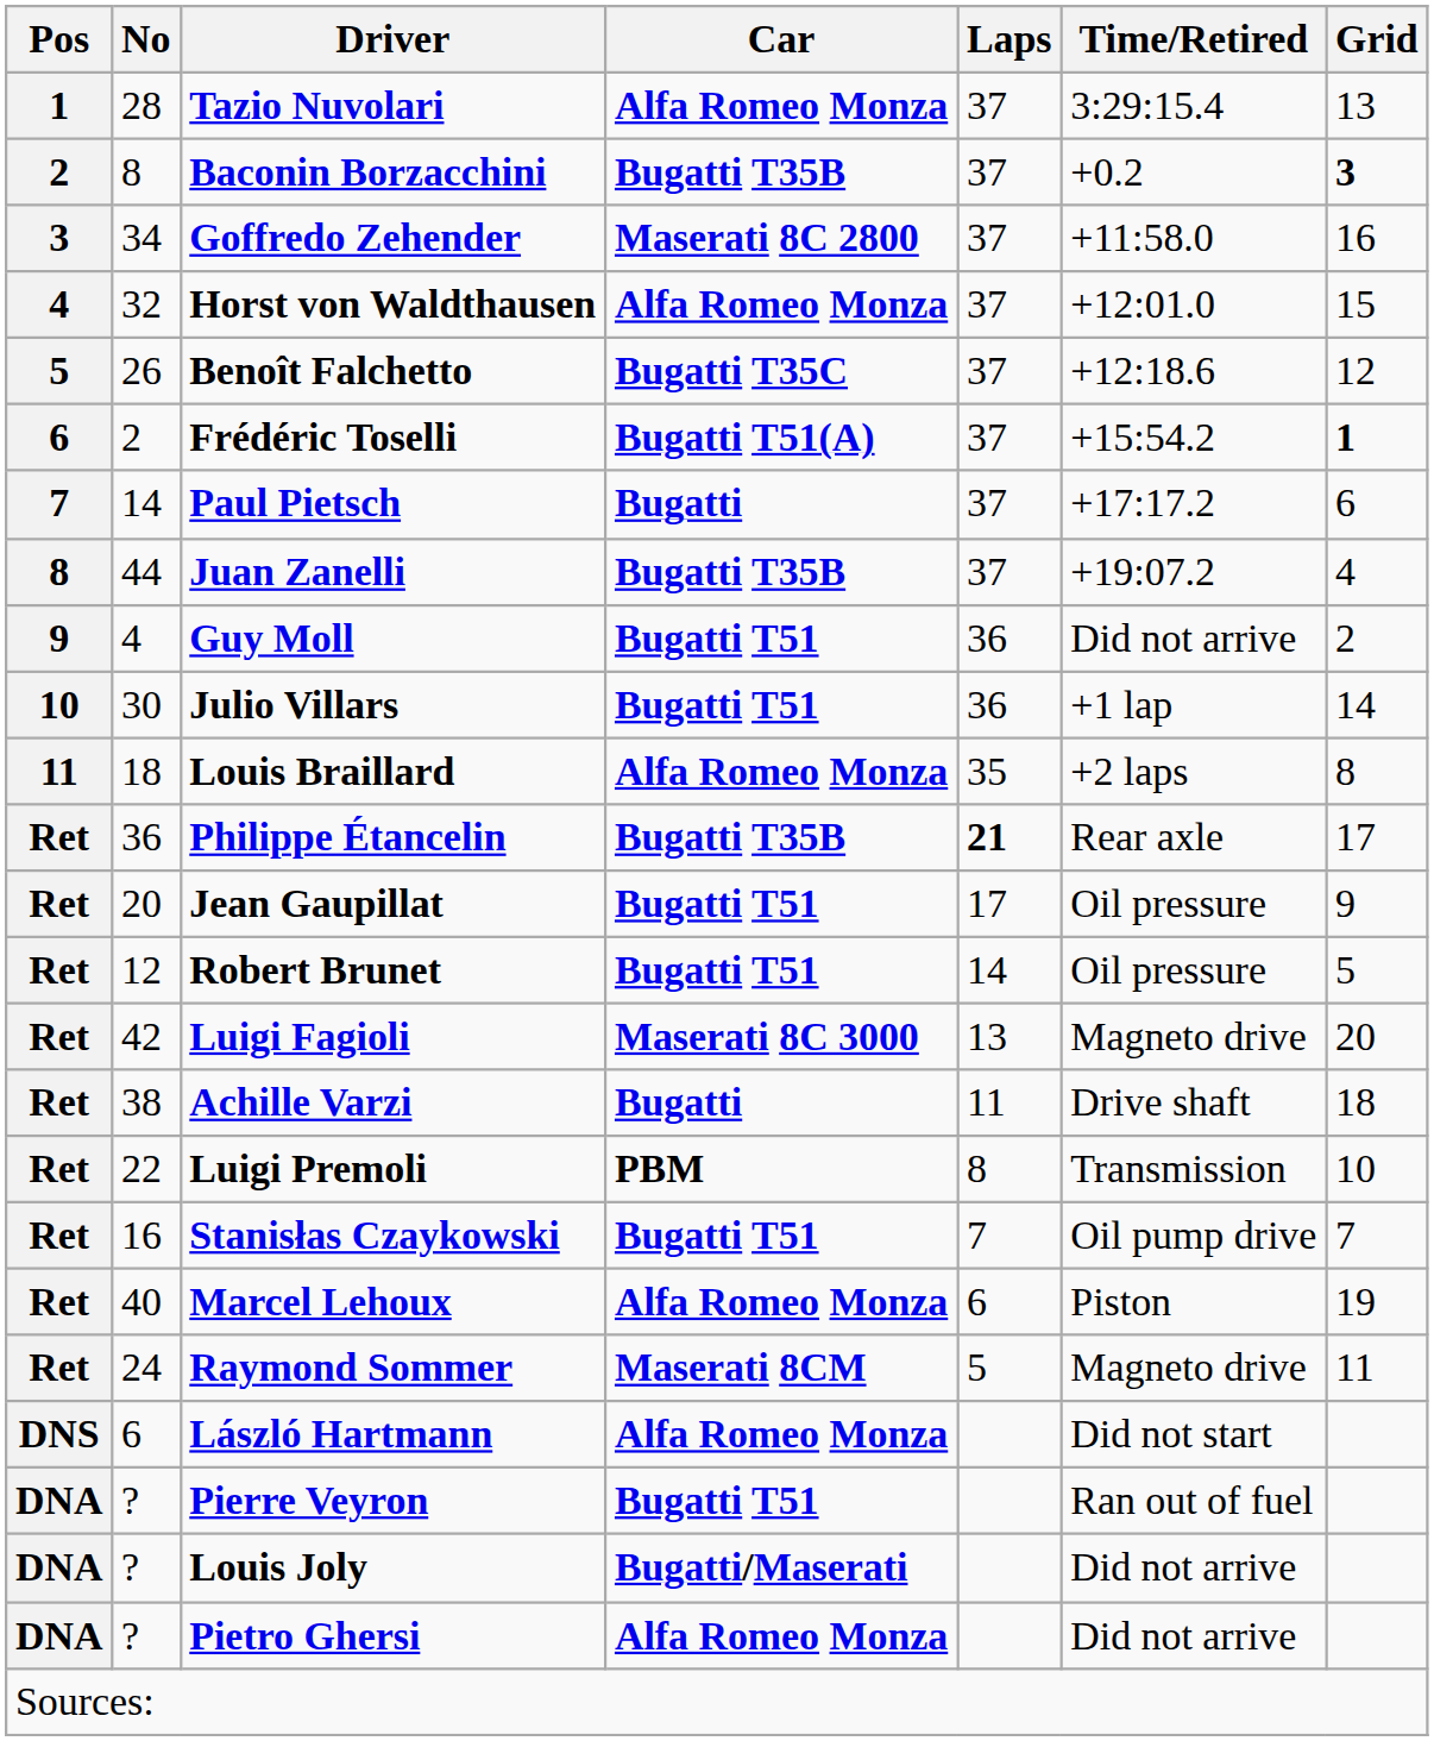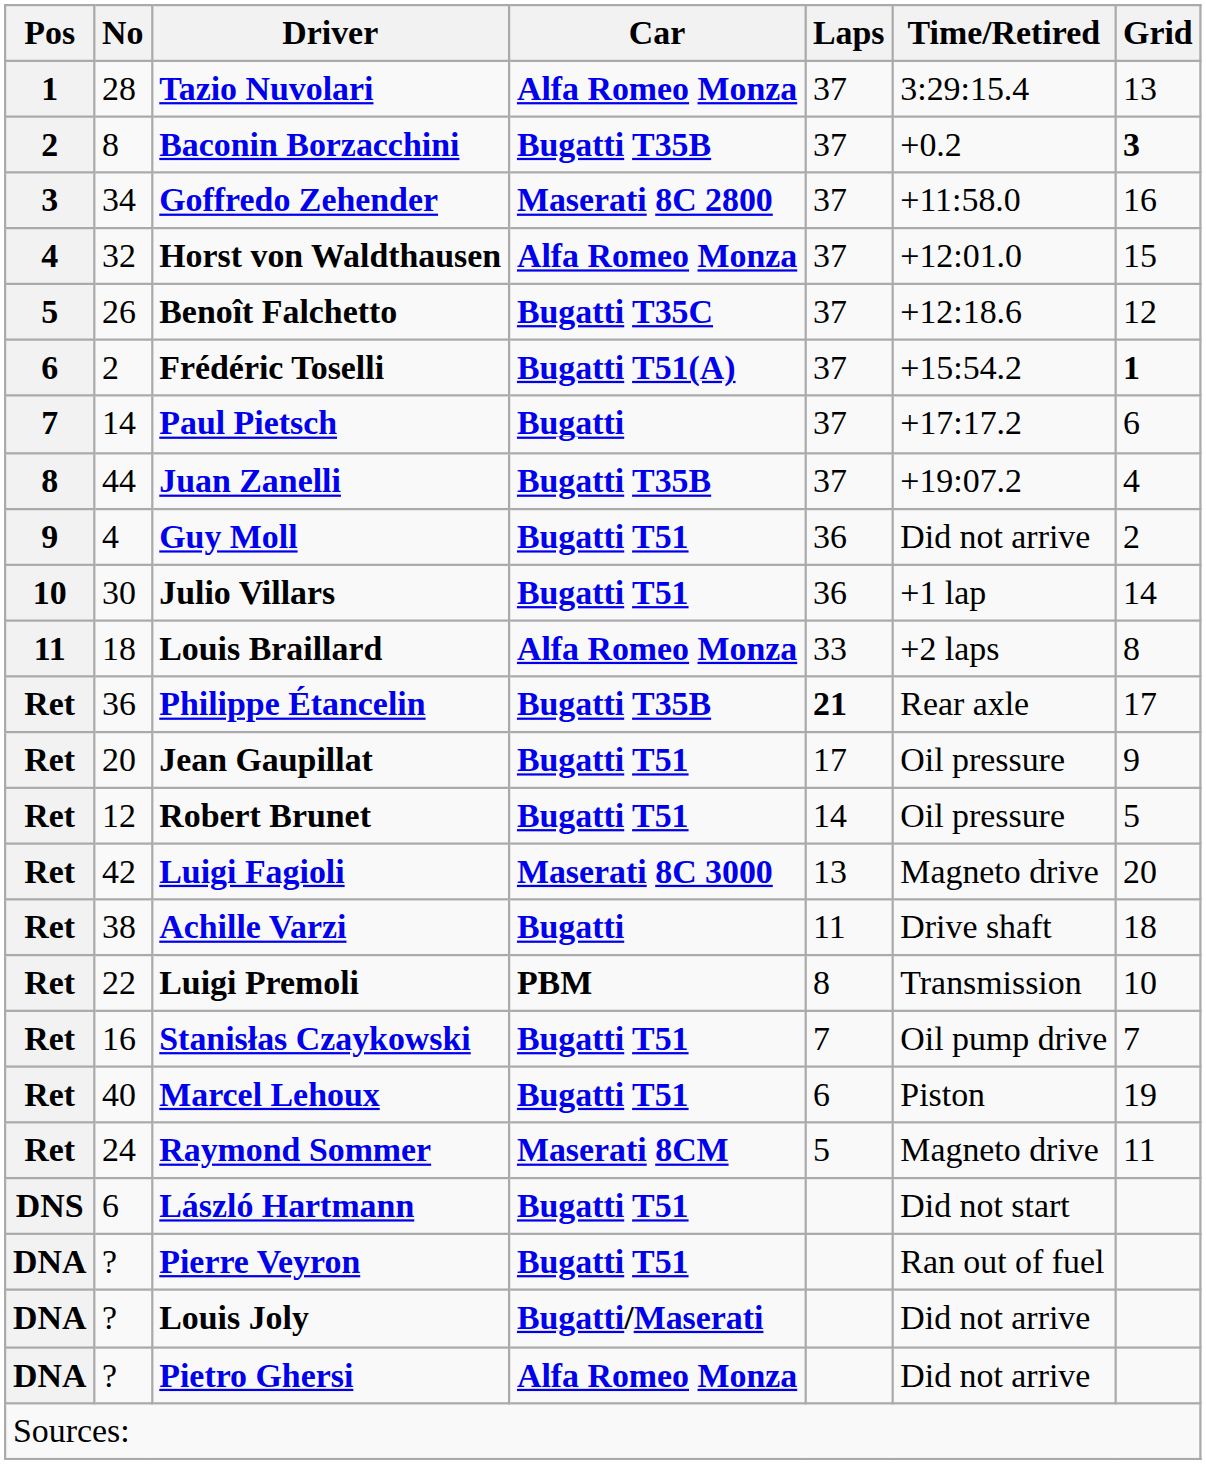Louis Braillard | Laps: 35 -> 33
Marcel Lehoux | Car: Alfa Romeo Monza -> Bugatti T51
László Hartmann | Car: Alfa Romeo Monza -> Bugatti T51
